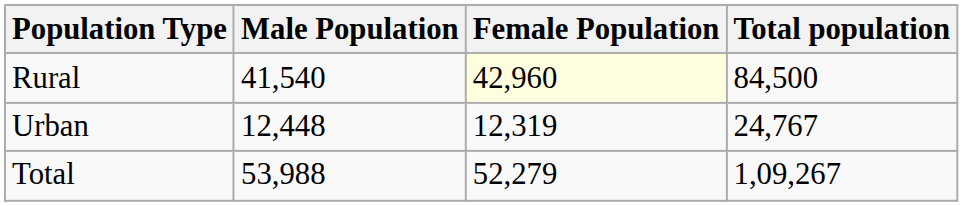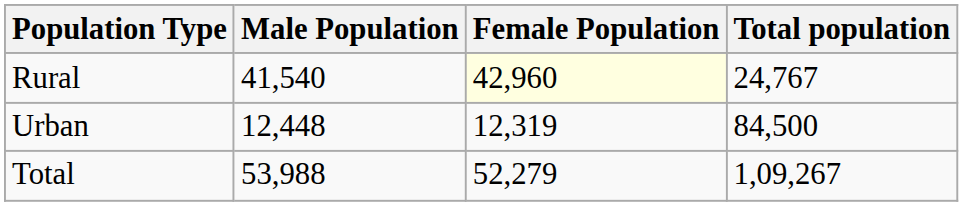Rural | Total population: 84,500 -> 24,767
Urban | Total population: 24,767 -> 84,500
